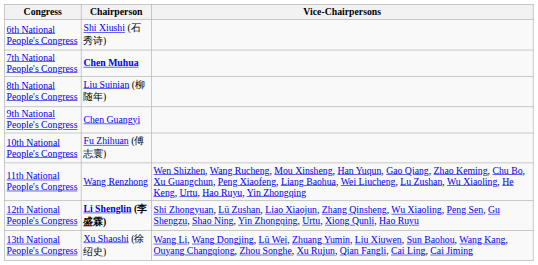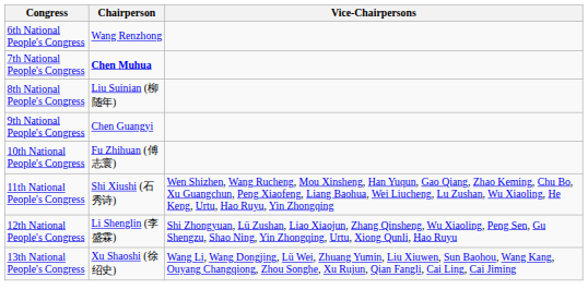6th National People's Congress | Chairperson: Shi Xiushi (石秀诗) -> Wang Renzhong
11th National People's Congress | Chairperson: Wang Renzhong -> Shi Xiushi (石秀诗)
12th National People's Congress | Chairperson: bold -> normal
